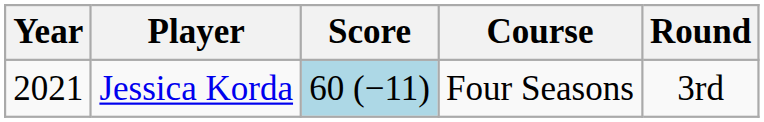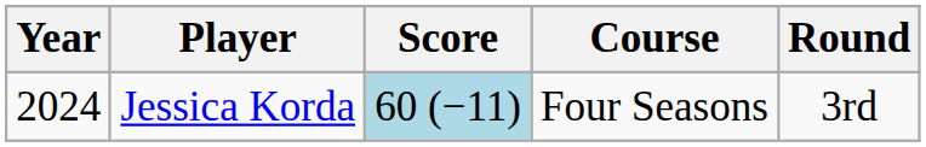Jessica Korda | Year: 2021 -> 2024
